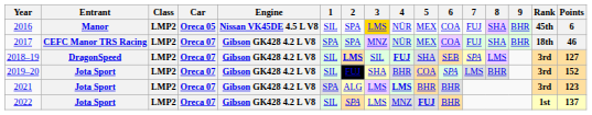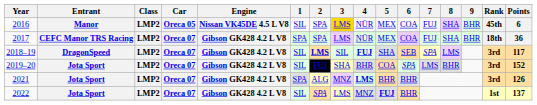2017 | 3: MNZ -> LMS
2017 | Points: 46 -> 36
2018–19 | Points: 127 -> 117
2021 | 3: LMS -> MNZ
2021 | Points: 123 -> 126
